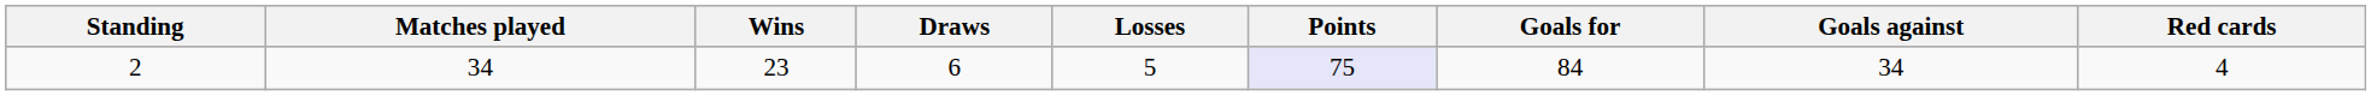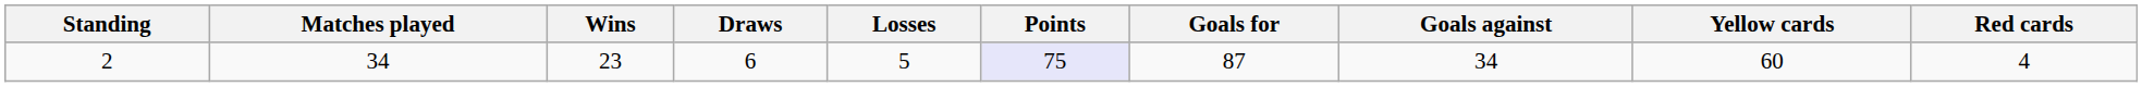+ column: Yellow cards | 60
2 | Goals for: 84 -> 87
